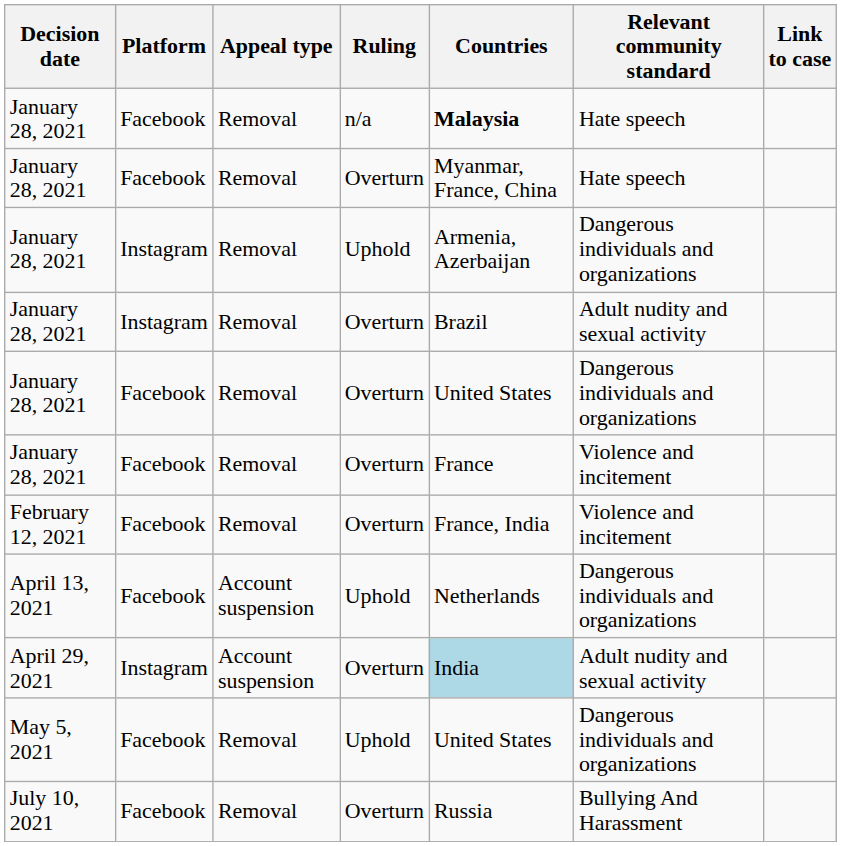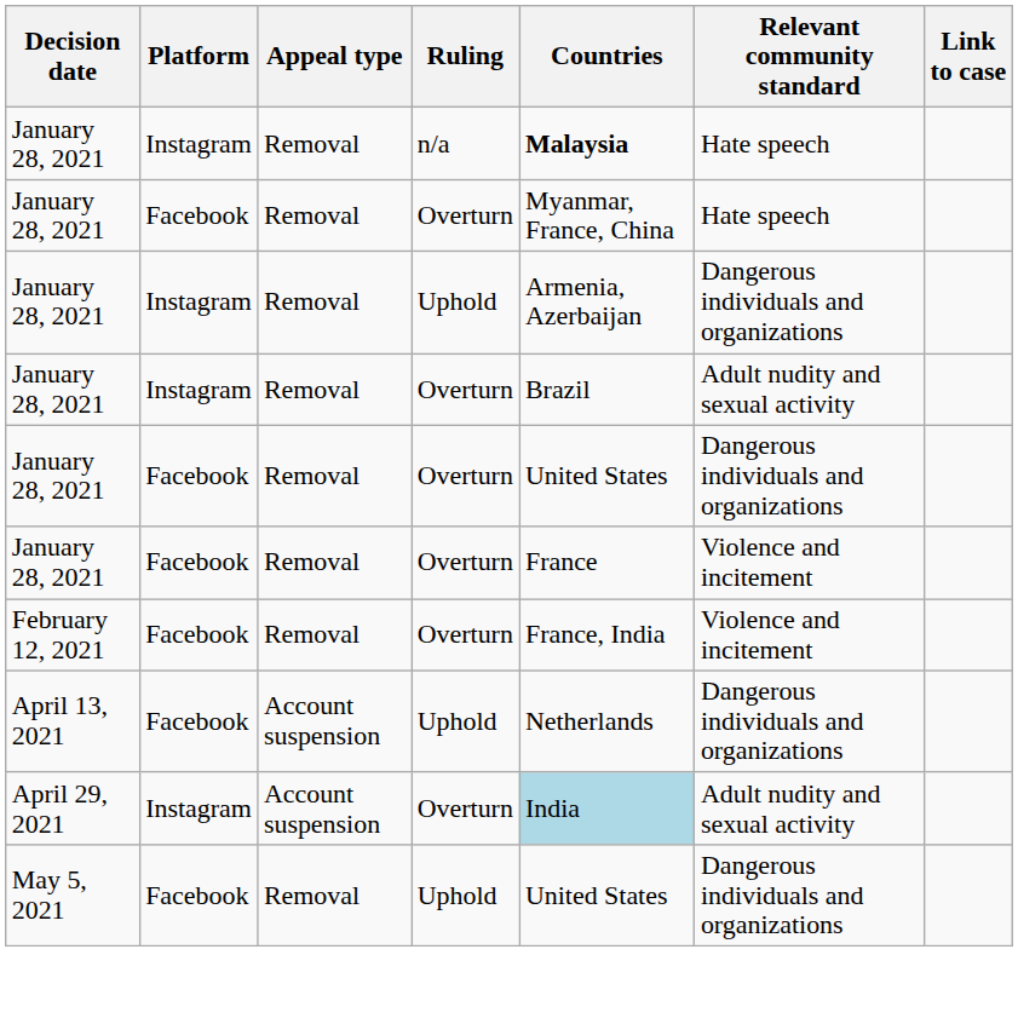January 28, 2021 / n/a | Platform: Facebook -> Instagram
- row: July 10, 2021 | Facebook | Removal | Overturn | Russia | Bullying And Harassment
